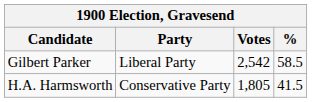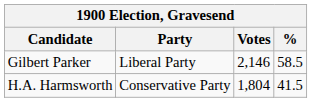Gilbert Parker | Votes: 2,542 -> 2,146
H.A. Harmsworth | Votes: 1,805 -> 1,804
